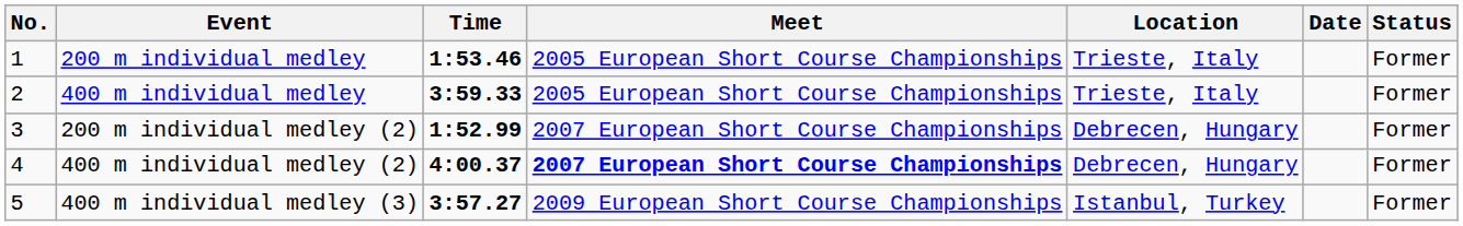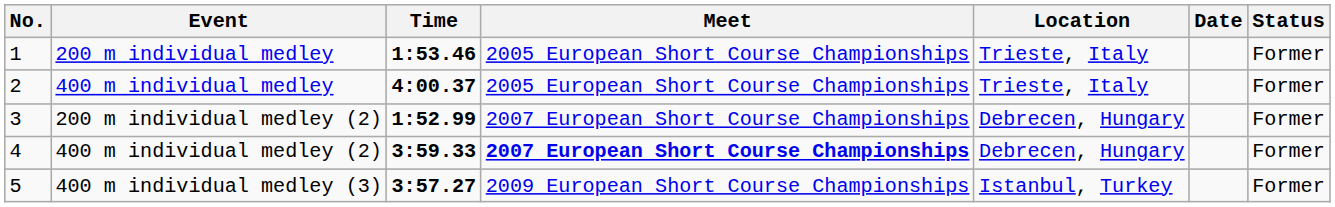400 m individual medley | Time: 3:59.33 -> 4:00.37
400 m individual medley (2) | Time: 4:00.37 -> 3:59.33
